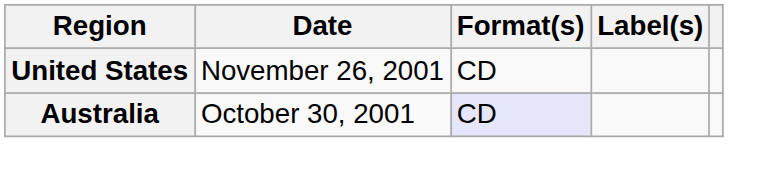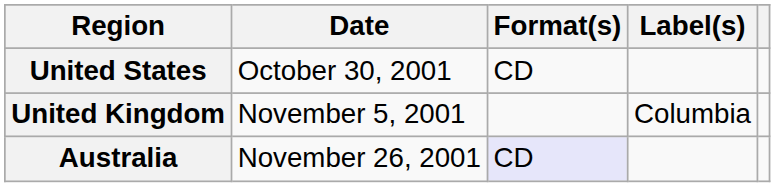United States | Date: November 26, 2001 -> October 30, 2001
+ row: United Kingdom | November 5, 2001 | Columbia
Australia | Date: October 30, 2001 -> November 26, 2001
